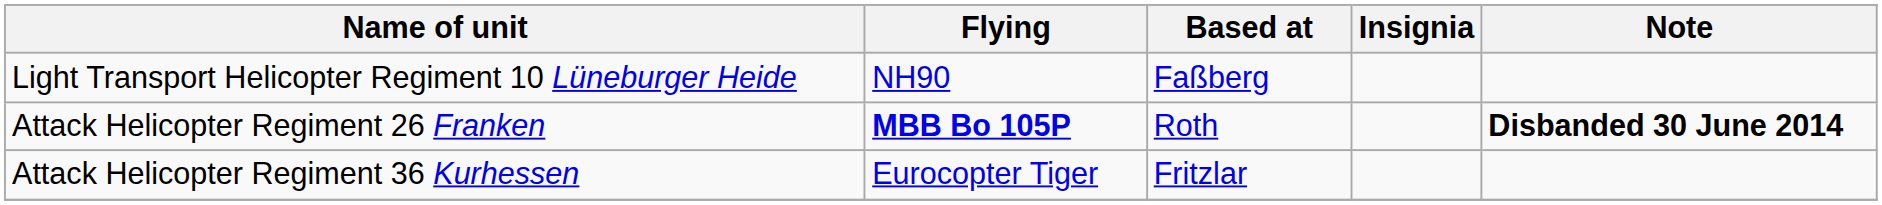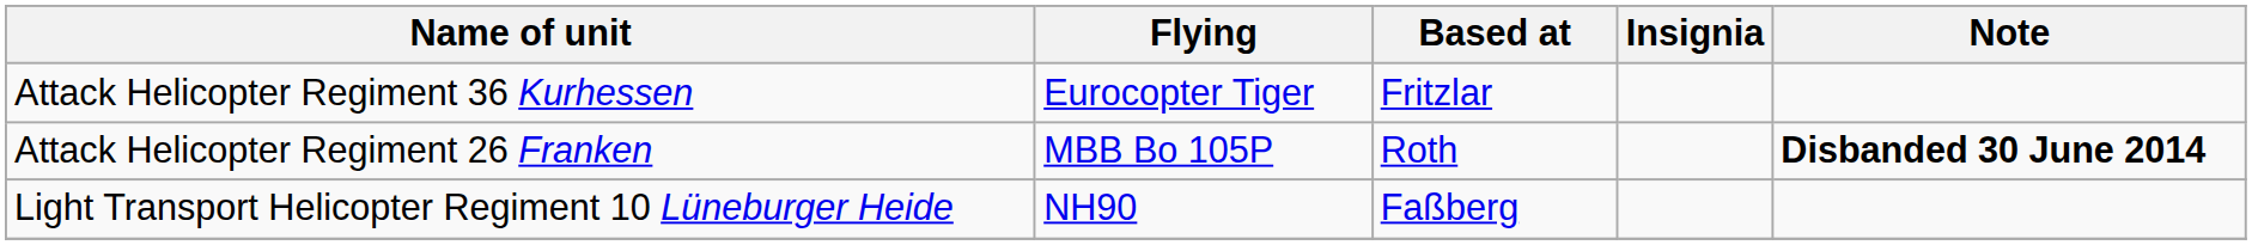rows swapped: Light Transport Helicopter Regiment 10 Lüneburger Heide <-> Attack Helicopter Regiment 36 Kurhessen
Attack Helicopter Regiment 26 Franken | Flying: bold -> normal
